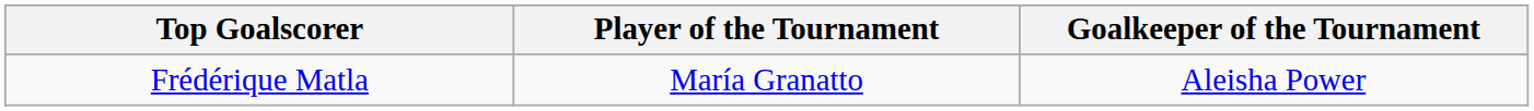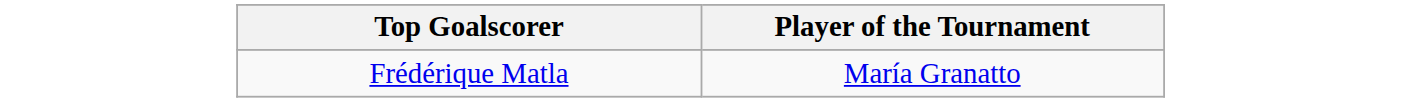- column: Goalkeeper of the Tournament | Aleisha Power
